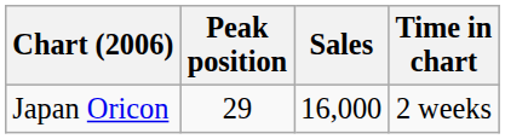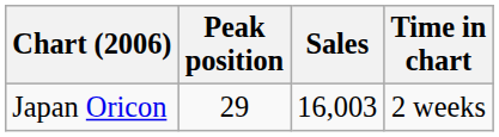Japan Oricon | Sales: 16,000 -> 16,003
